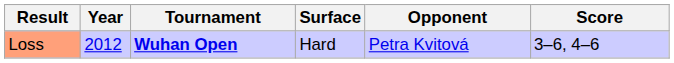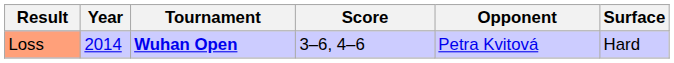columns swapped: Surface <-> Score
Loss | Year: 2012 -> 2014
